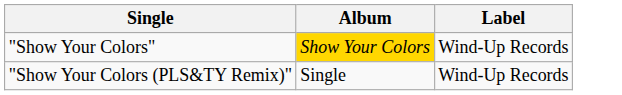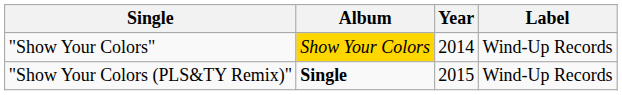+ column: Year | 2014 | 2015
"Show Your Colors (PLS&TY Remix)" | Album: normal -> bold
